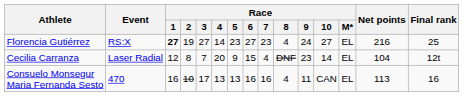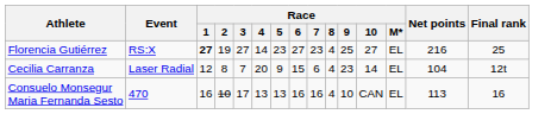Florencia Gutiérrez | Race / 9: 24 -> 25
Cecilia Carranza | Race / 7: 4 -> 6
Cecilia Carranza | Race / 8: DNF -> 4
Consuelo Monsegur Maria Fernanda Sesto | Race / 9: 11 -> 10
